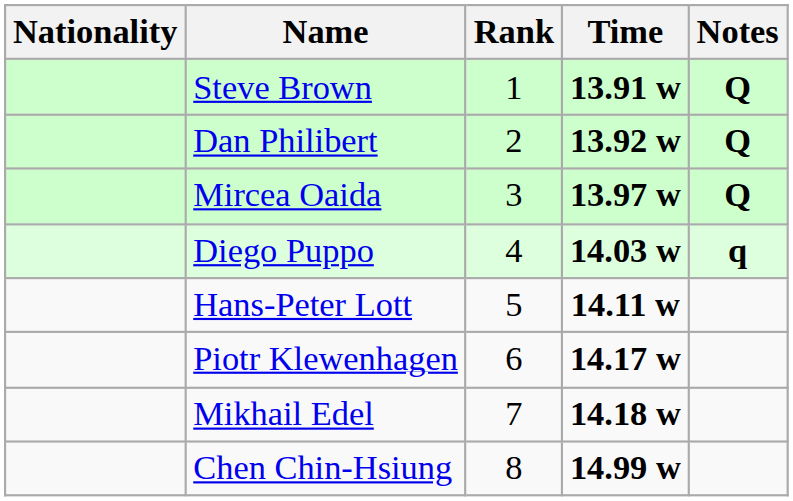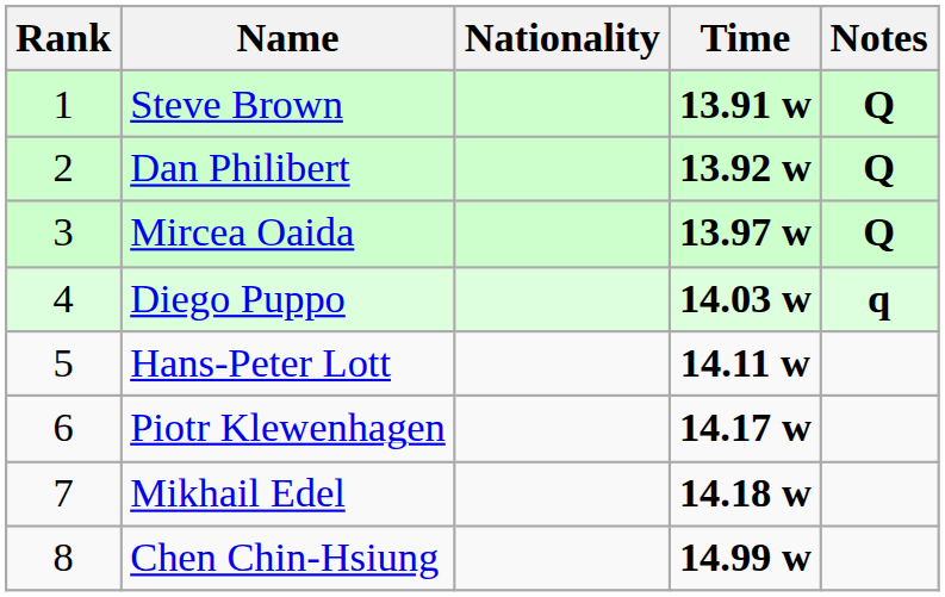columns swapped: Rank <-> Nationality
